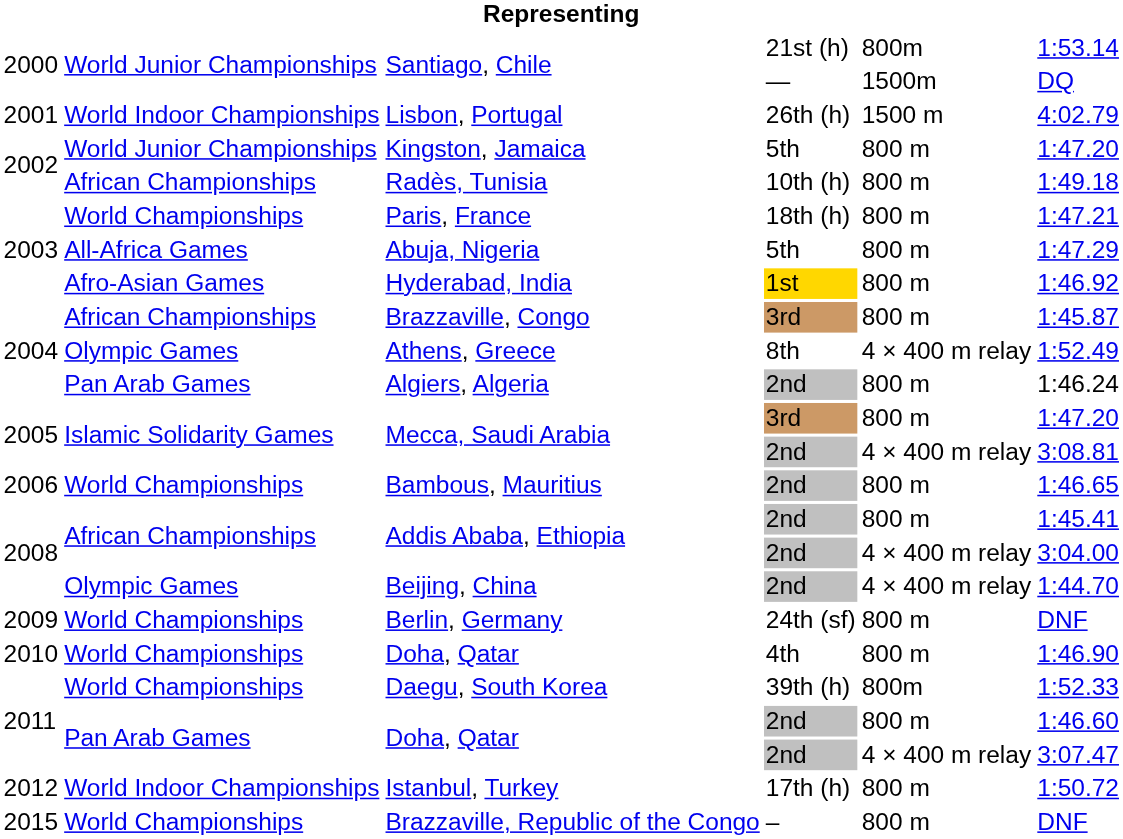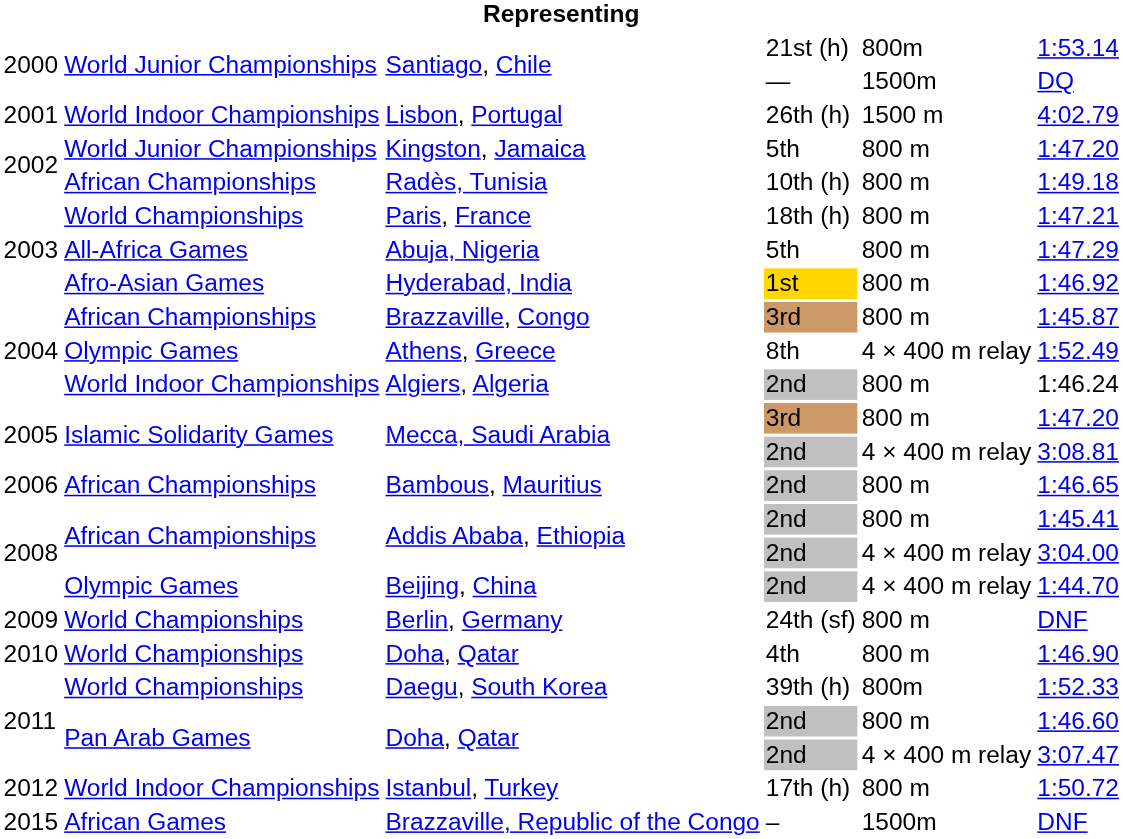Algiers, Algeria | column 2: Pan Arab Games -> World Indoor Championships
Bambous, Mauritius | column 2: World Championships -> African Championships
Brazzaville, Republic of the Congo | column 2: World Championships -> African Games
Brazzaville, Republic of the Congo | column 5: 800 m -> 1500m
